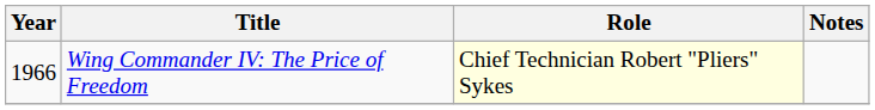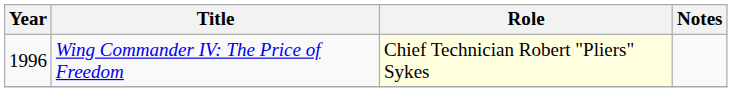Wing Commander IV: The Price of Freedom | Year: 1966 -> 1996
